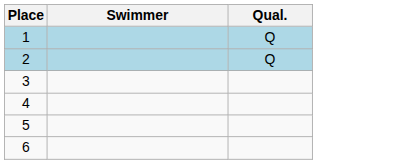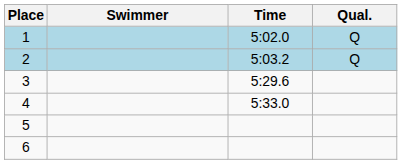+ column: Time | 5:02.0 | 5:03.2 | 5:29.6 | 5:33.0
